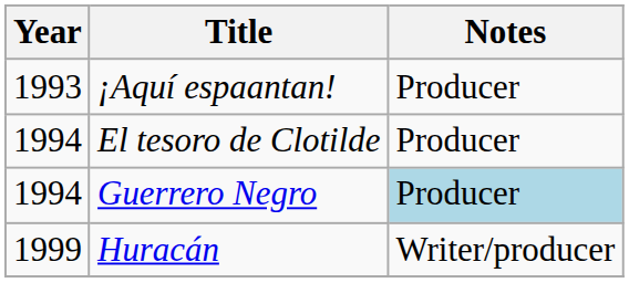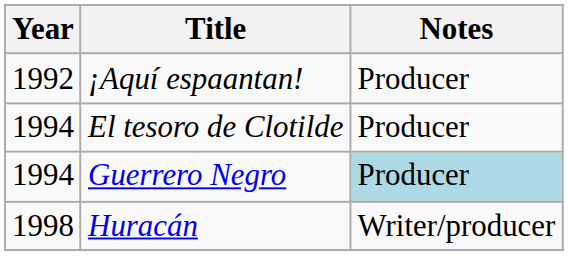¡Aquí espaantan! | Year: 1993 -> 1992
Huracán | Year: 1999 -> 1998
